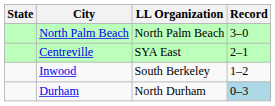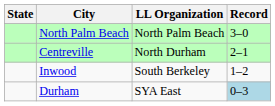Centreville | LL Organization: SYA East -> North Durham
Durham | LL Organization: North Durham -> SYA East
